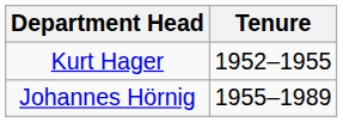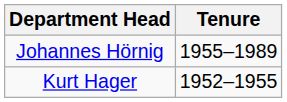rows swapped: Kurt Hager <-> Johannes Hörnig
